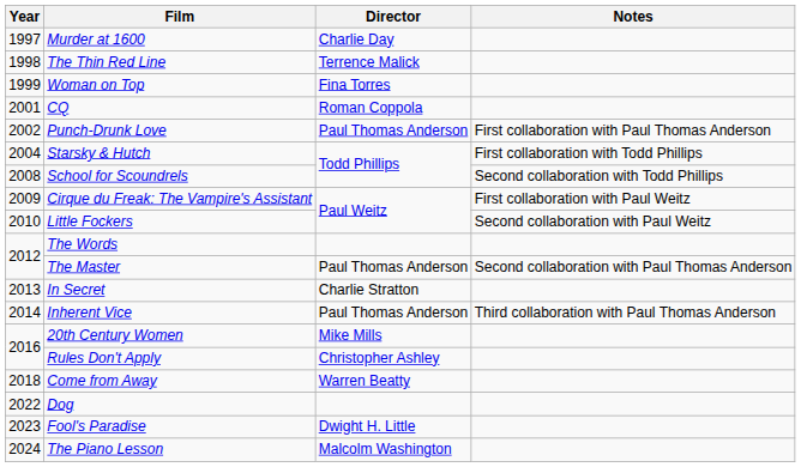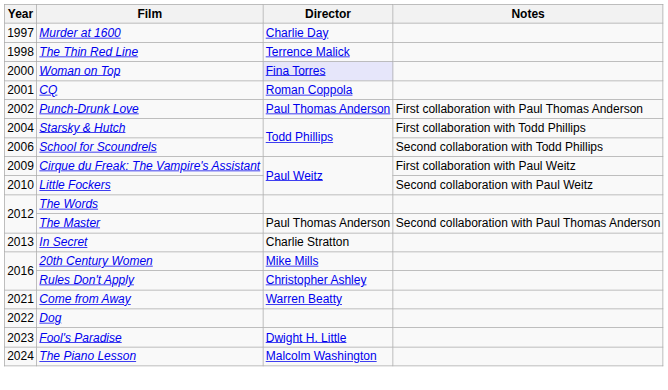Woman on Top | Year: 1999 -> 2000
Woman on Top | Director: no background -> lavender background
School for Scoundrels | Year: 2008 -> 2006
- row: 2014 | Inherent Vice | Paul Thomas Anderson | Third collaboration with Paul Thomas Anderson
Come from Away | Year: 2018 -> 2021
